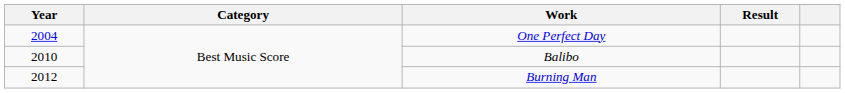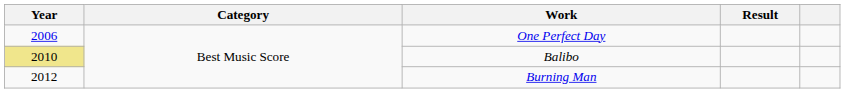One Perfect Day | Year: 2004 -> 2006
Balibo | Year: no background -> khaki background
